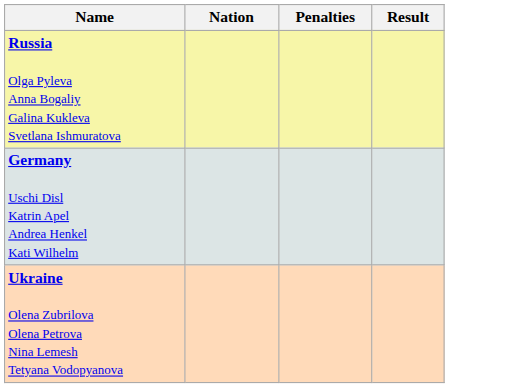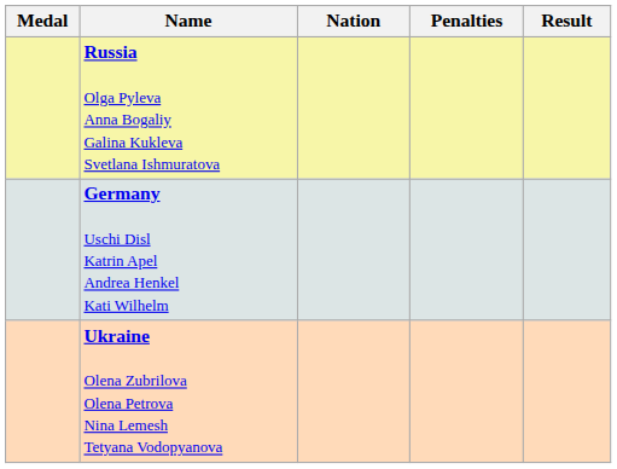+ column: Medal
